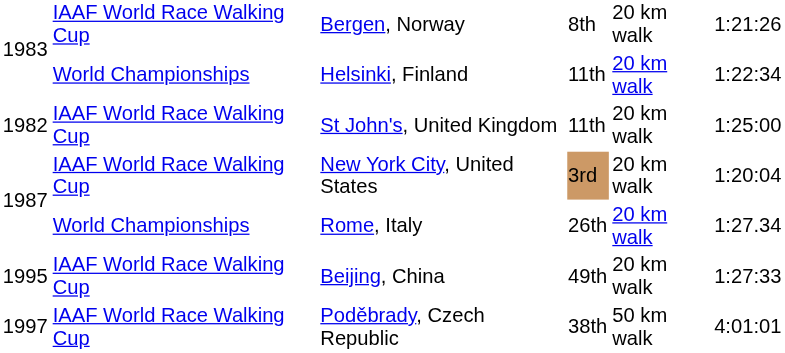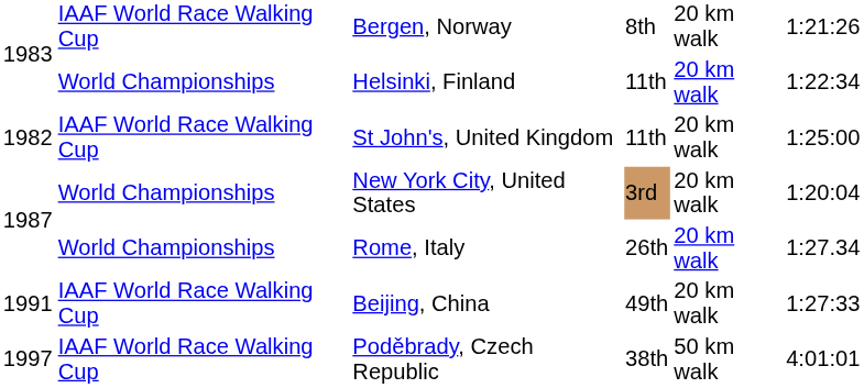New York City, United States | column 2: IAAF World Race Walking Cup -> World Championships
Beijing, China | column 1: 1995 -> 1991
